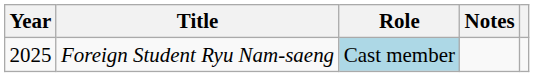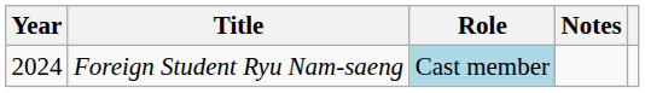Foreign Student Ryu Nam-saeng | Year: 2025 -> 2024
